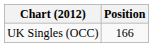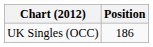UK Singles (OCC) | Position: 166 -> 186
